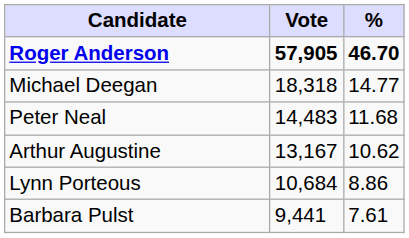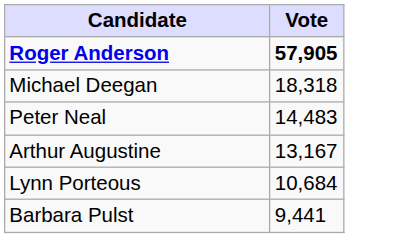- column: % | 46.70 | 14.77 | 11.68 | 10.62 | 8.86 | 7.61
